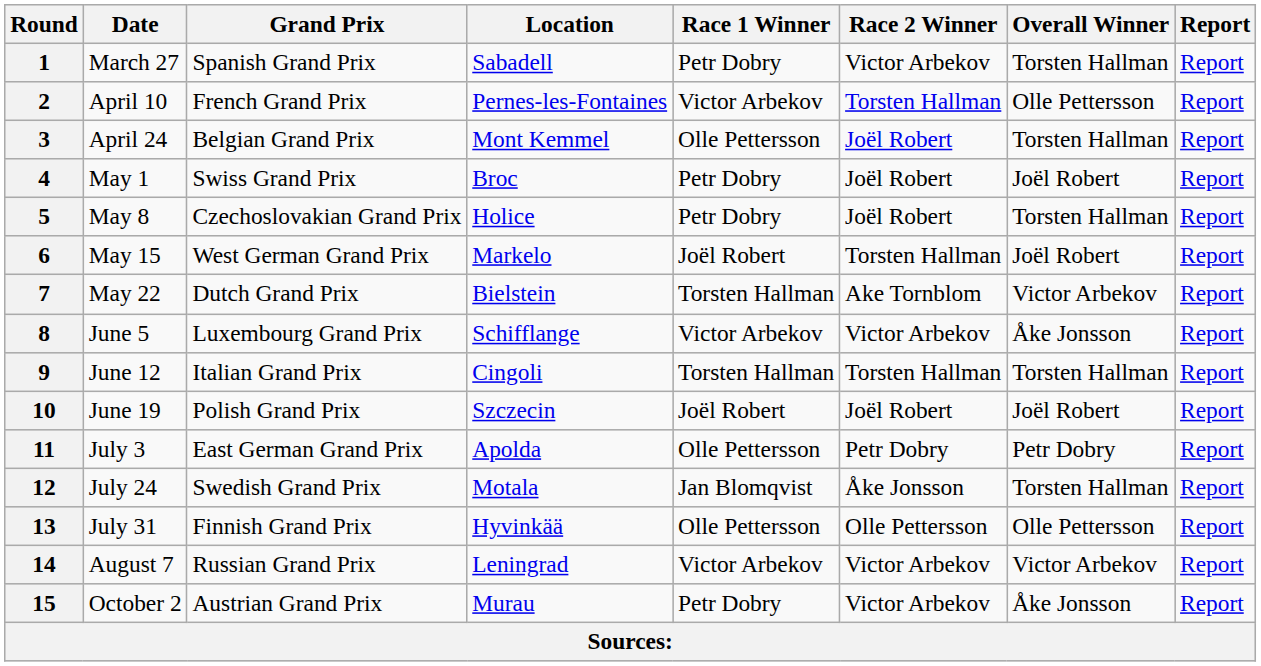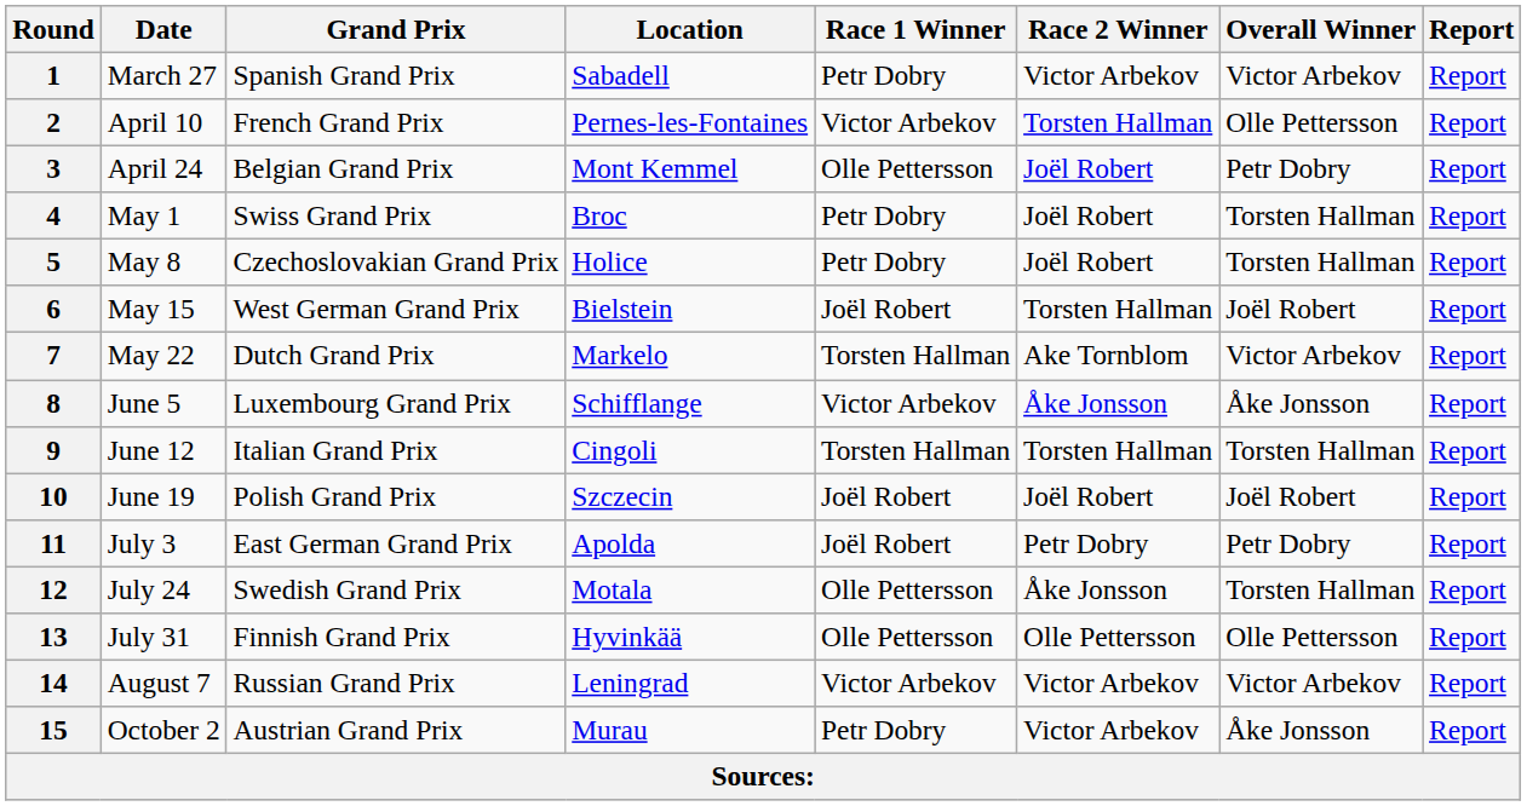1 | Overall Winner: Torsten Hallman -> Victor Arbekov
3 | Overall Winner: Torsten Hallman -> Petr Dobry
4 | Overall Winner: Joël Robert -> Torsten Hallman
6 | Location: Markelo -> Bielstein
7 | Location: Bielstein -> Markelo
8 | Race 2 Winner: Victor Arbekov -> Åke Jonsson
11 | Race 1 Winner: Olle Pettersson -> Joël Robert
12 | Race 1 Winner: Jan Blomqvist -> Olle Pettersson
